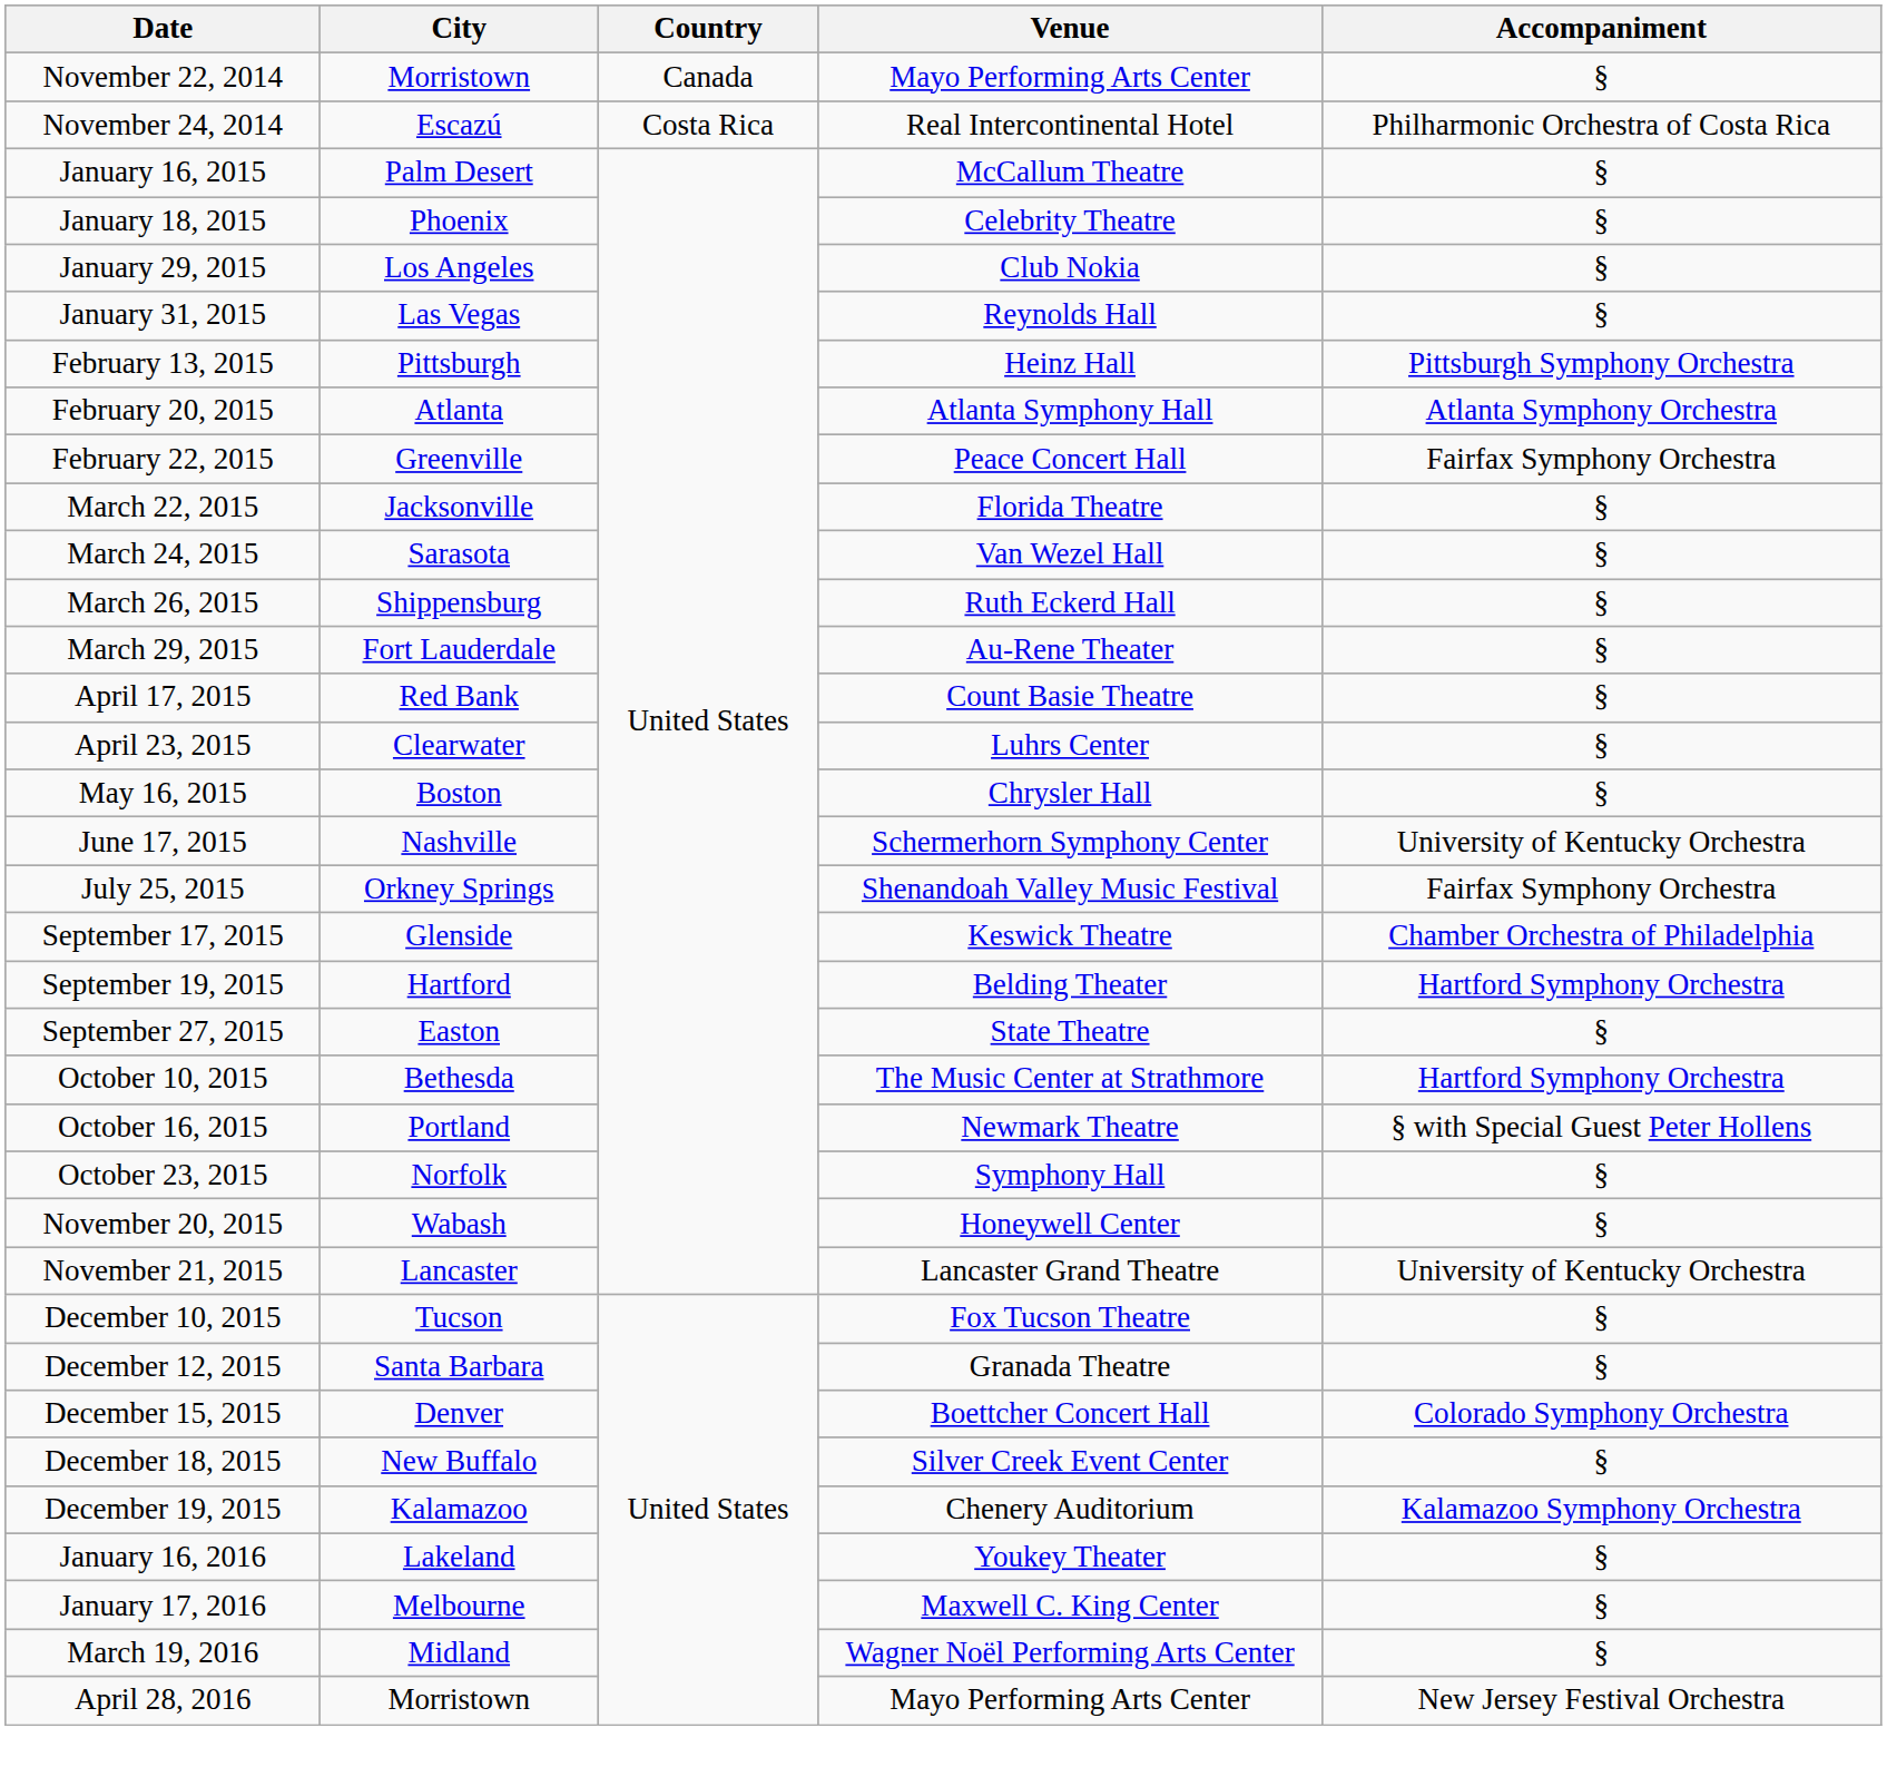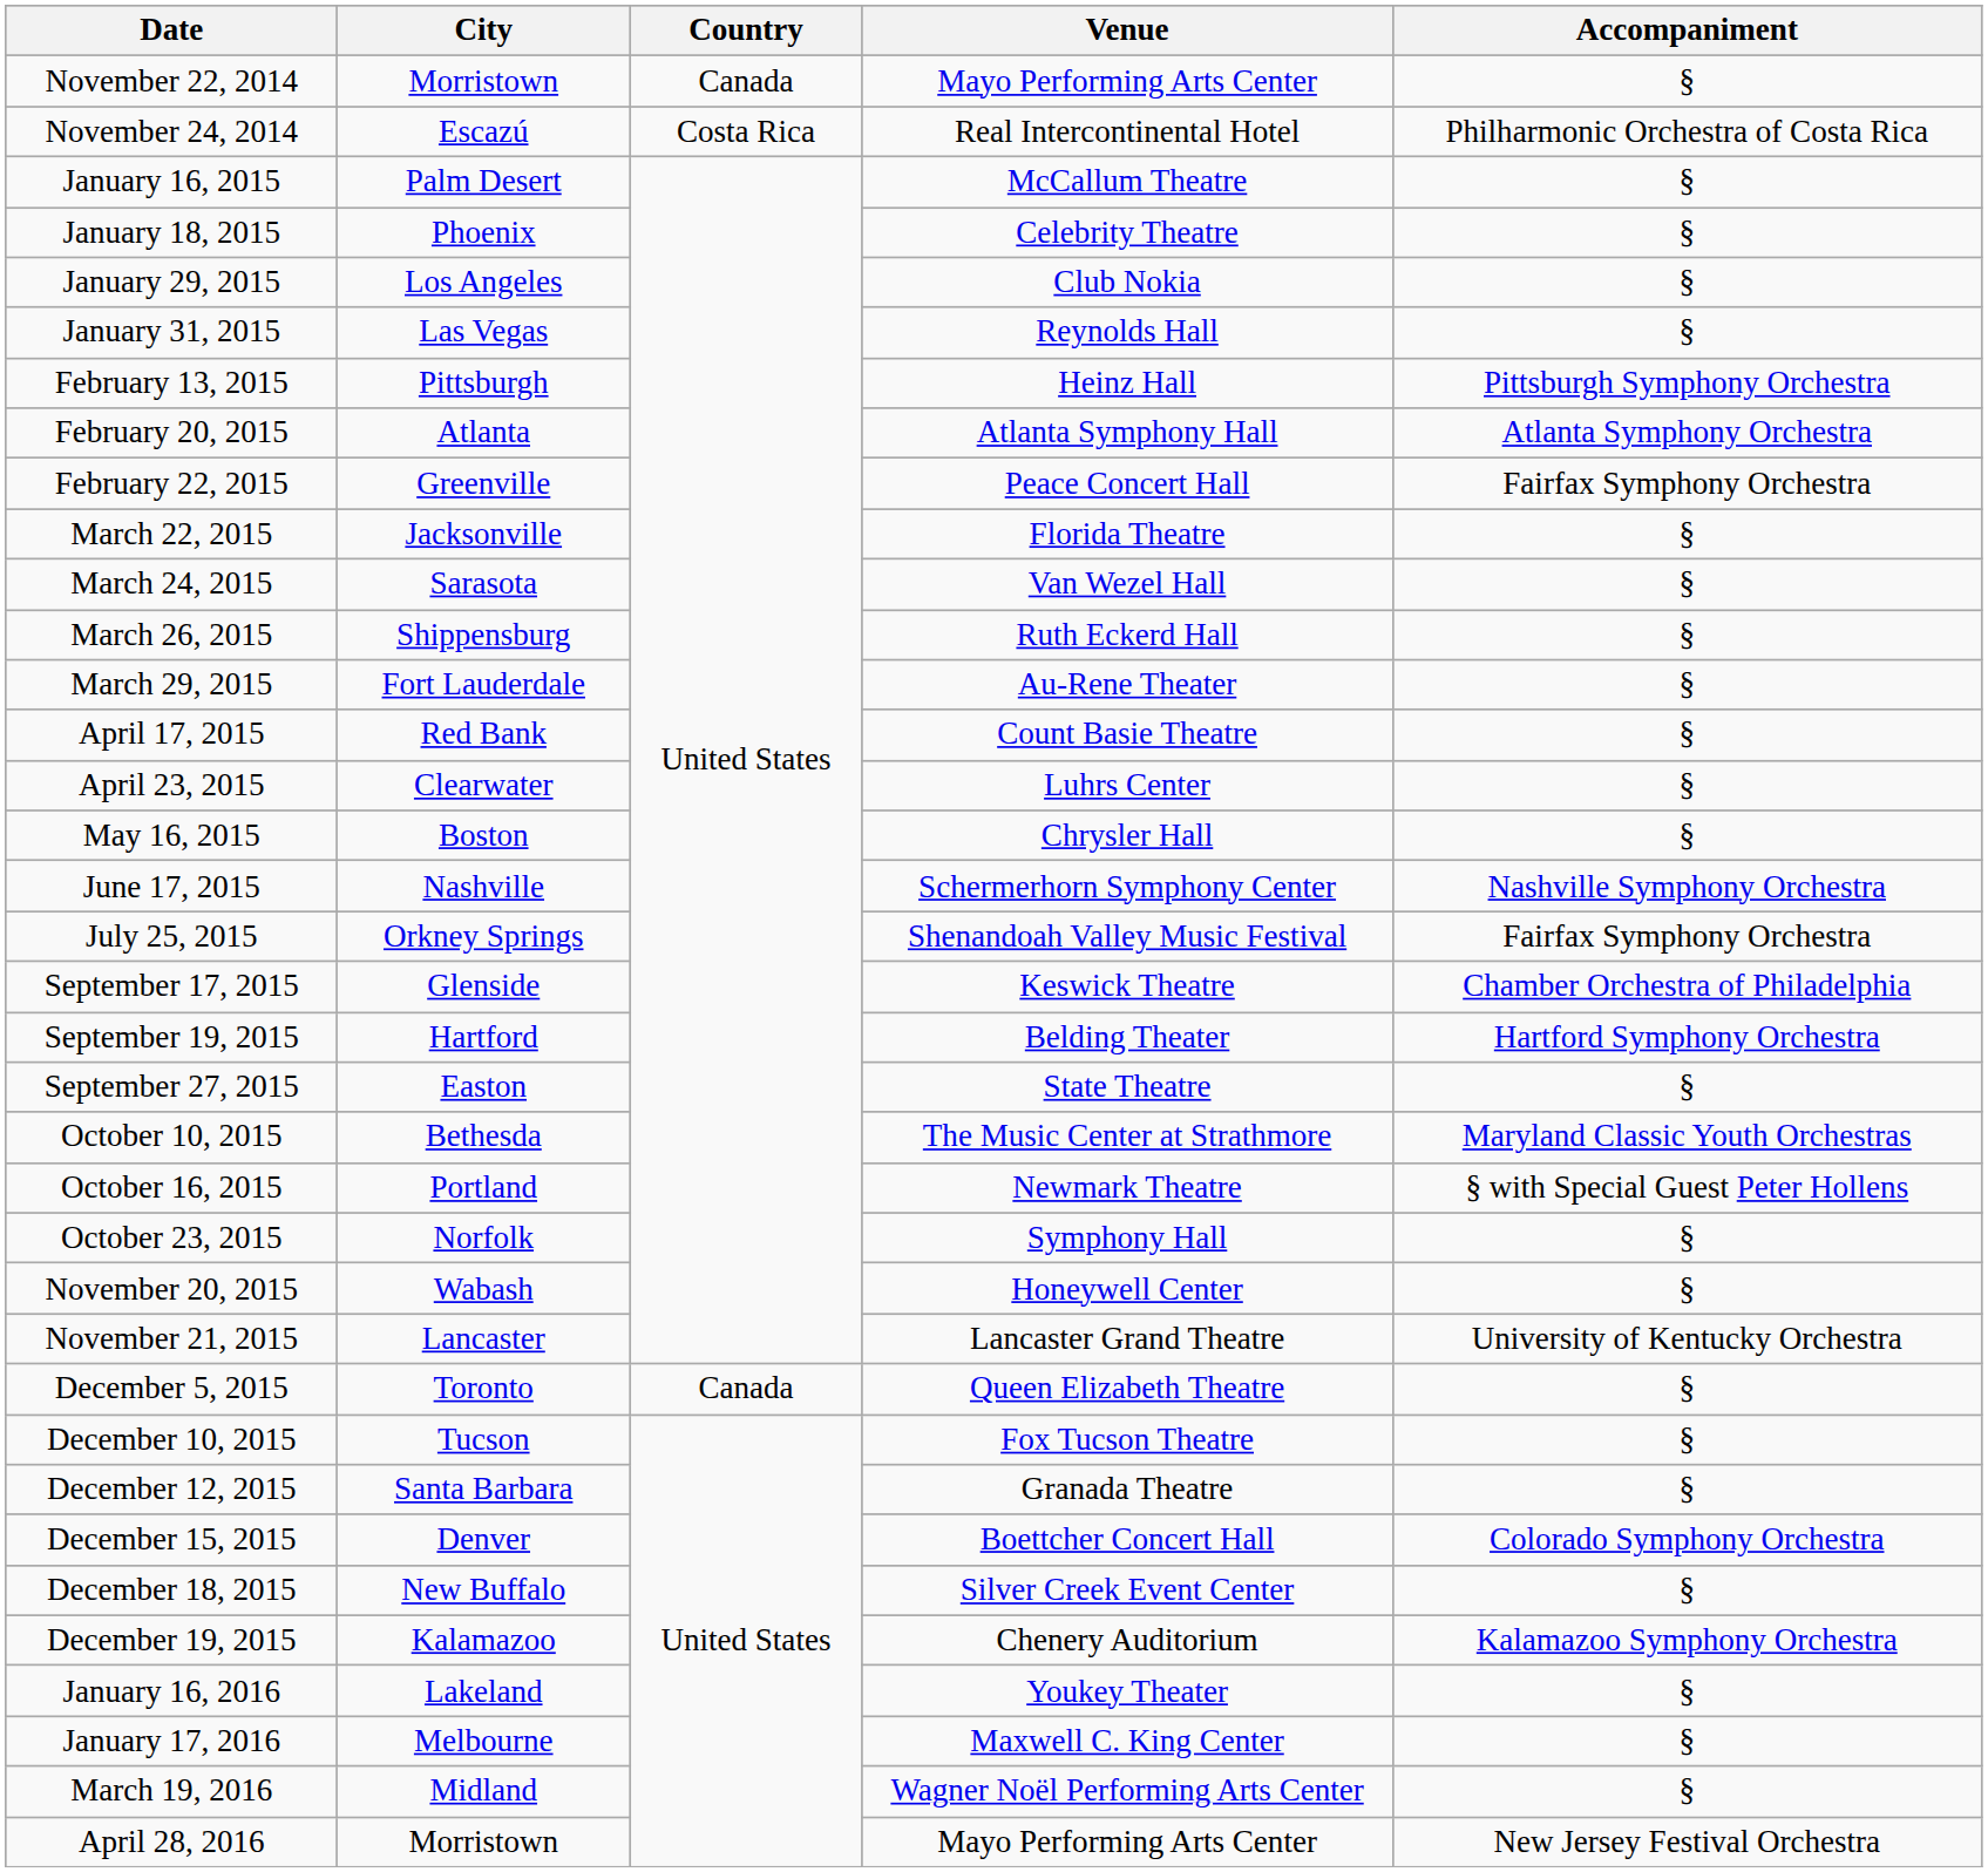June 17, 2015 | Accompaniment: University of Kentucky Orchestra -> Nashville Symphony Orchestra
October 10, 2015 | Accompaniment: Hartford Symphony Orchestra -> Maryland Classic Youth Orchestras
+ row: December 5, 2015 | Toronto | Canada | Queen Elizabeth Theatre | §
